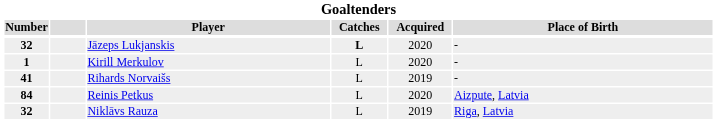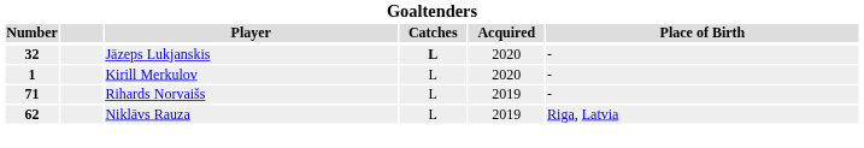Rihards Norvaišs | Number: 41 -> 71
- row: 84 | Reinis Petkus | L | 2020 | Aizpute, Latvia
Niklāvs Rauza | Number: 32 -> 62
